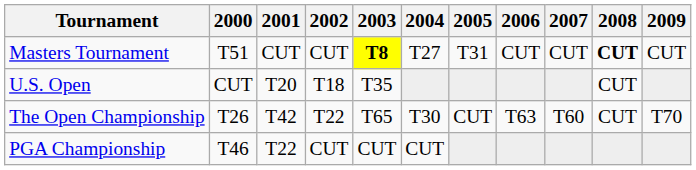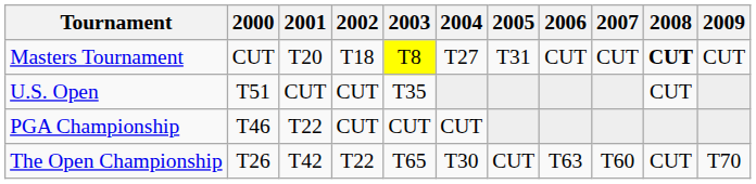Masters Tournament | 2000: T51 -> CUT
Masters Tournament | 2001: CUT -> T20
Masters Tournament | 2002: CUT -> T18
Masters Tournament | 2003: bold -> normal
U.S. Open | 2000: CUT -> T51
U.S. Open | 2001: T20 -> CUT
U.S. Open | 2002: T18 -> CUT
rows swapped: The Open Championship <-> PGA Championship
